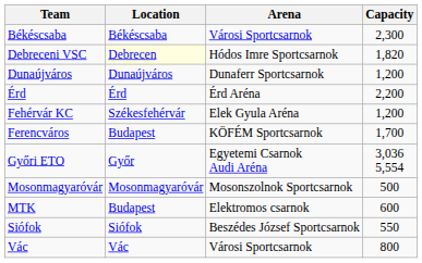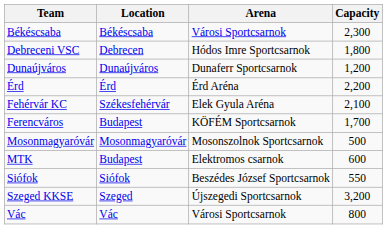Debreceni VSC | Location: lightyellow background -> no background
Debreceni VSC | Capacity: 1,820 -> 1,800
Fehérvár KC | Capacity: 1,200 -> 2,100
- row: Győri ETO | Győr | Egyetemi Csarnok Audi Aréna | 3,036 5,554
+ row: Szeged KKSE | Szeged | Újszegedi Sportcsarnok | 3,200
